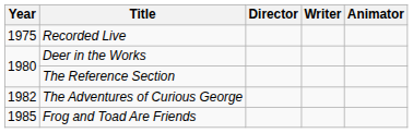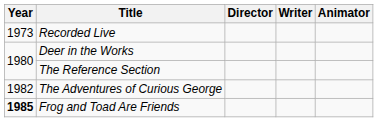Recorded Live | Year: 1975 -> 1973
Frog and Toad Are Friends | Year: normal -> bold
